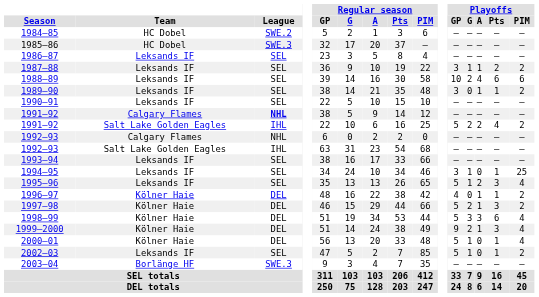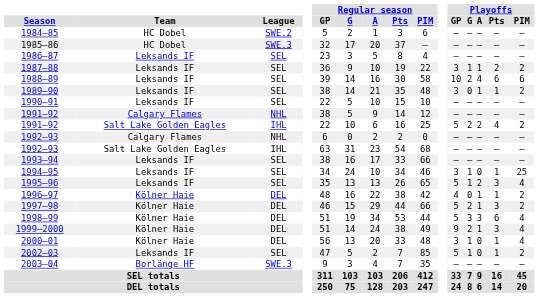1991–92 / Calgary Flames | League: bold -> normal
2000–01 | Playoffs / GP: 5 -> 3
